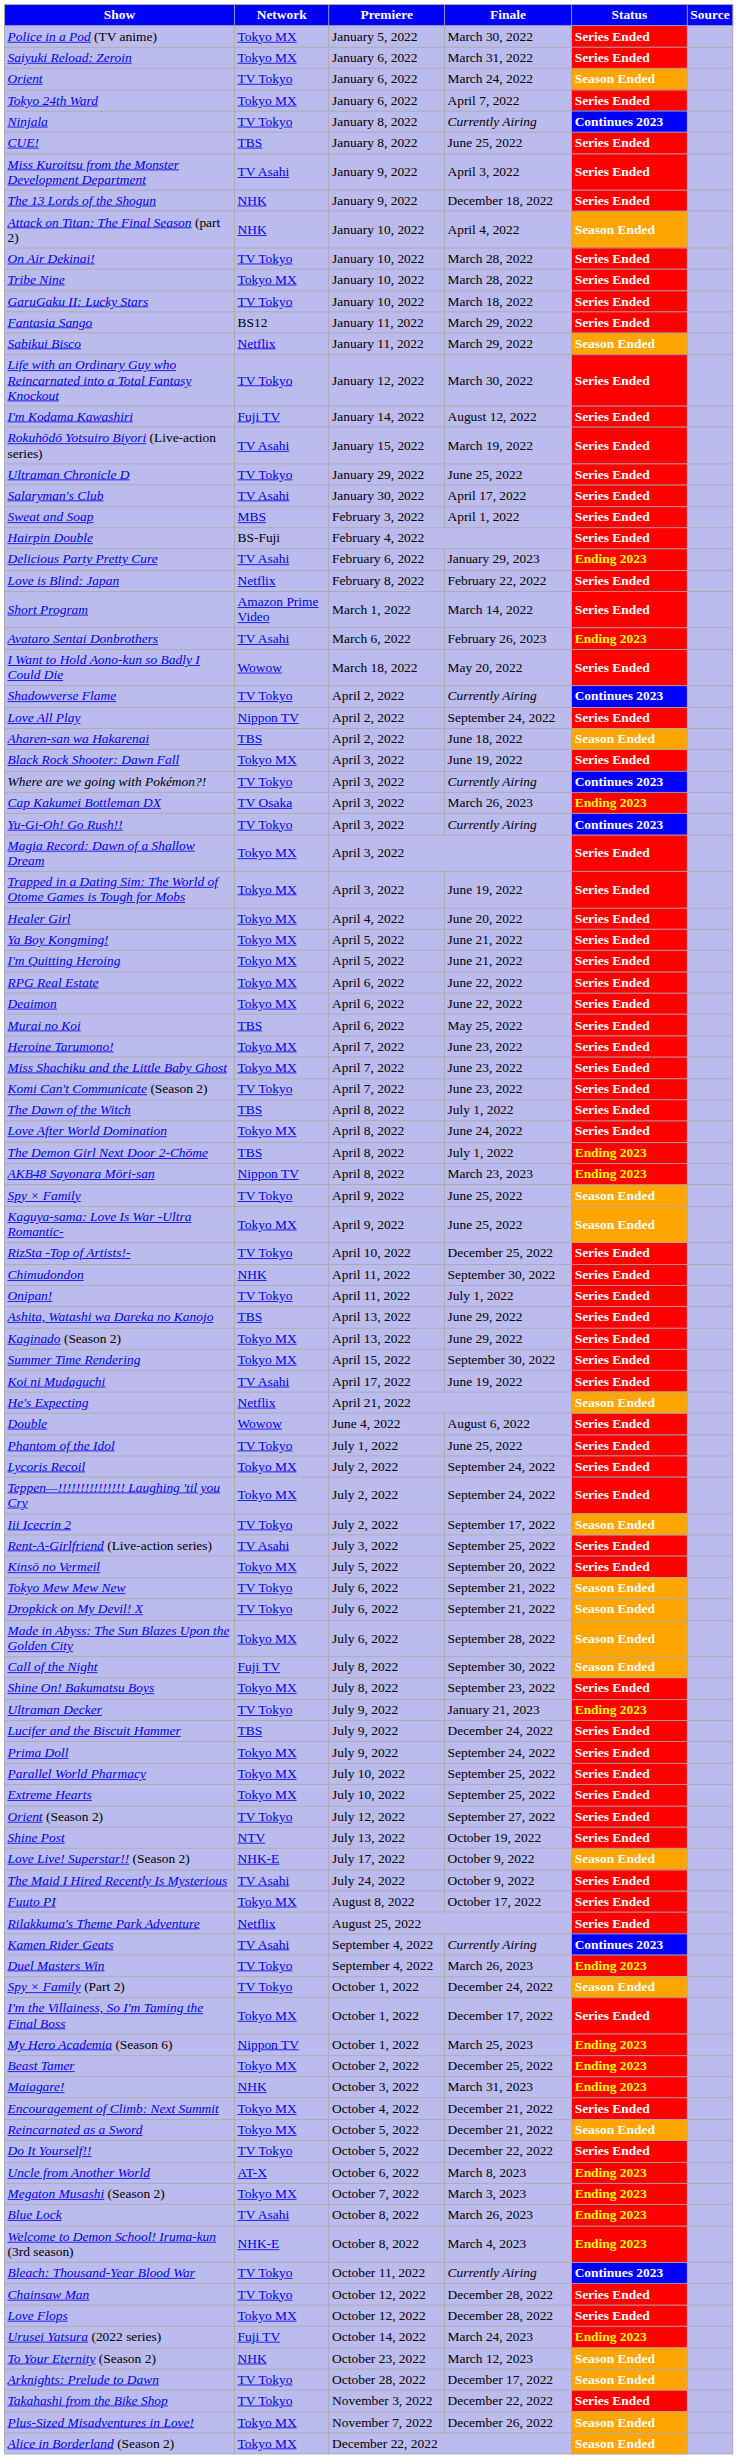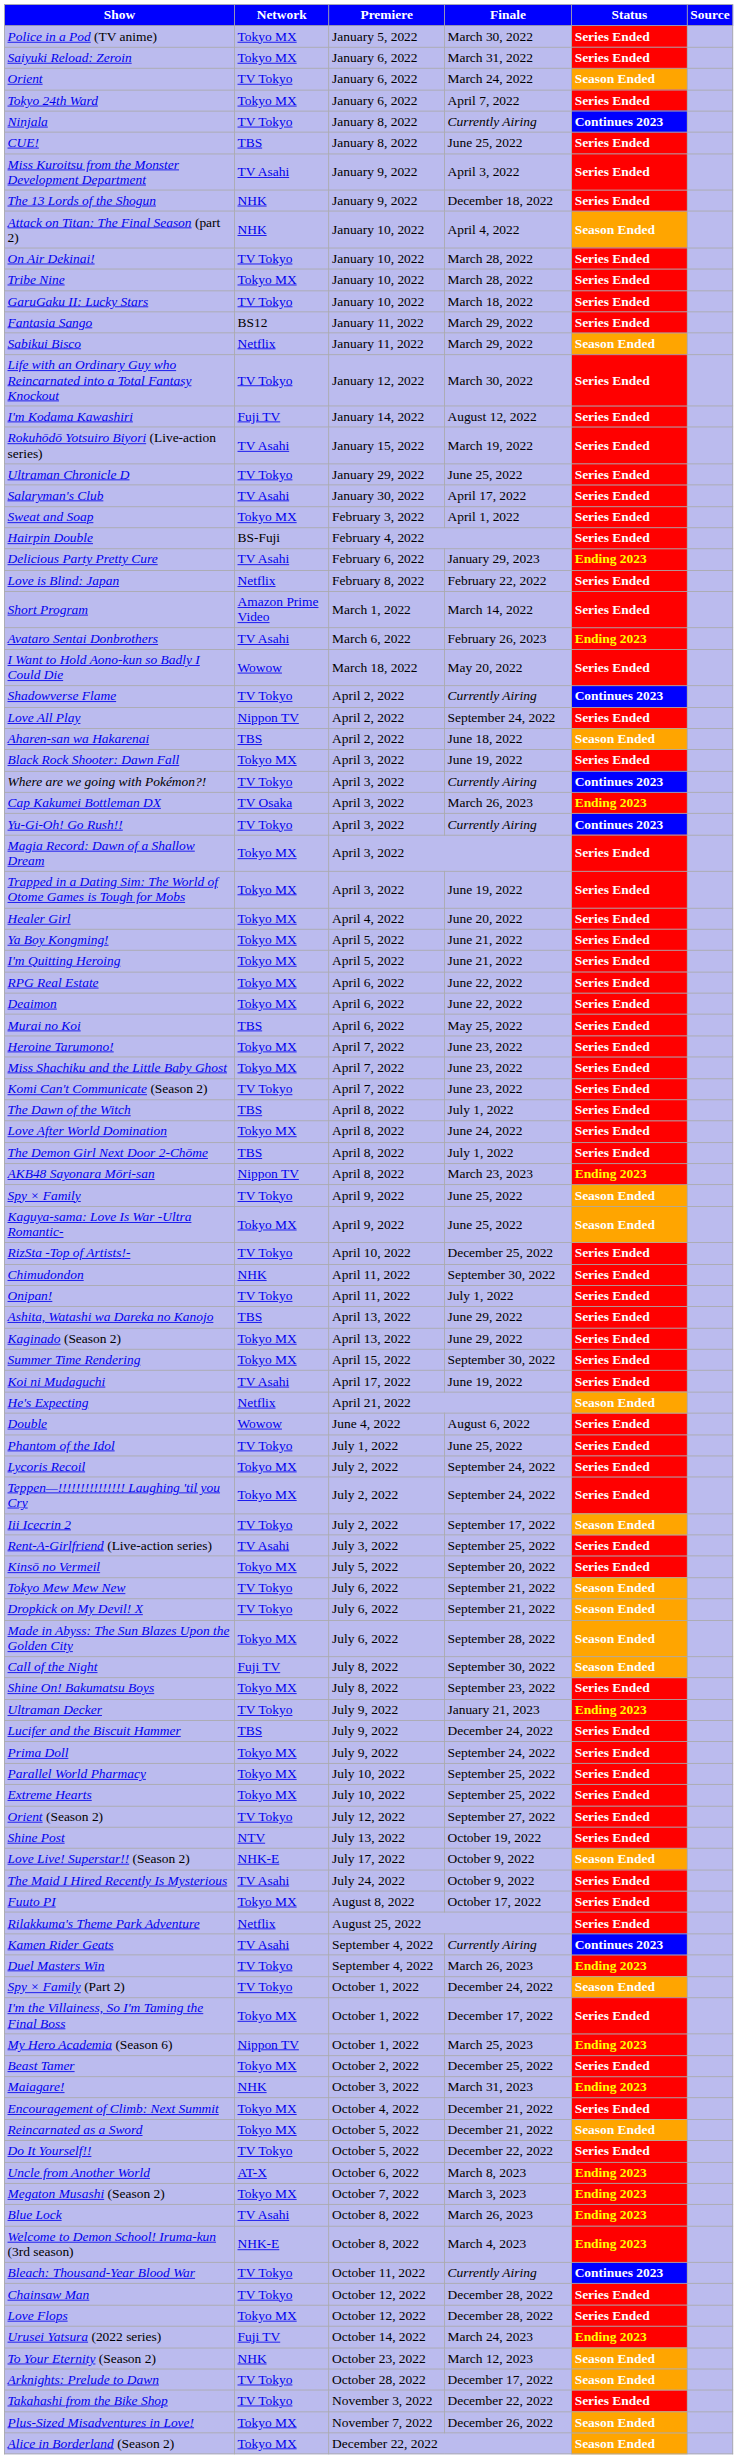Sweat and Soap | Network: MBS -> Tokyo MX
The Demon Girl Next Door 2-Chōme | Status: Ending 2023 -> Series Ended
Beast Tamer | Status: Ending 2023 -> Series Ended
